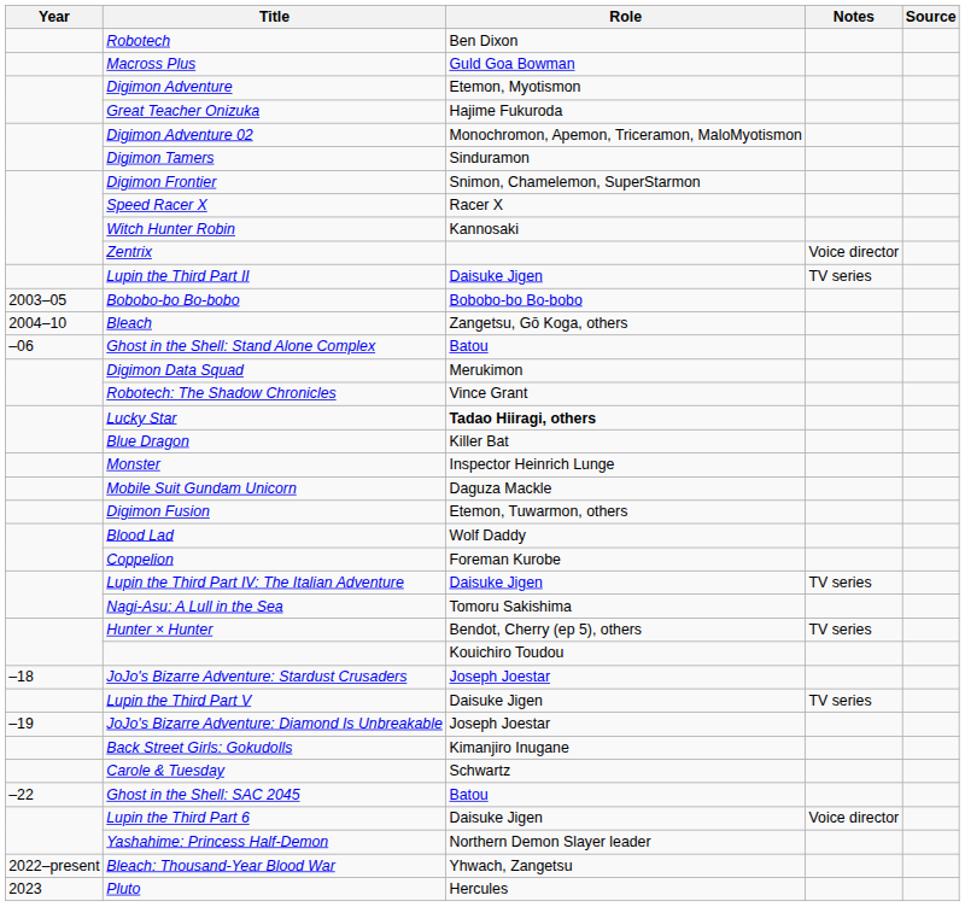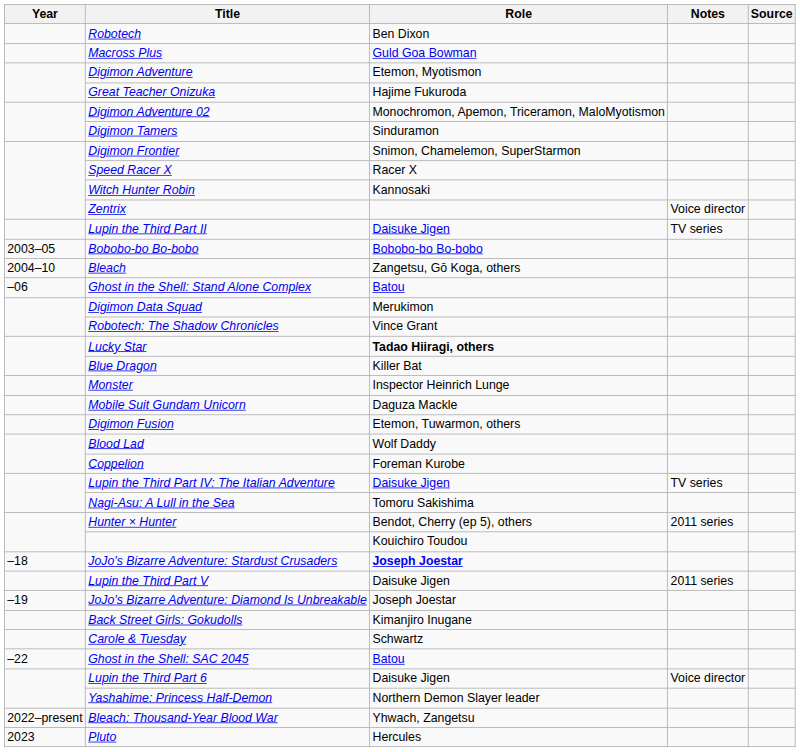Hunter × Hunter | Notes: TV series -> 2011 series
JoJo's Bizarre Adventure: Stardust Crusaders | Role: normal -> bold
Lupin the Third Part V | Notes: TV series -> 2011 series
